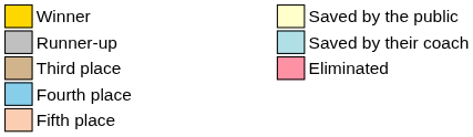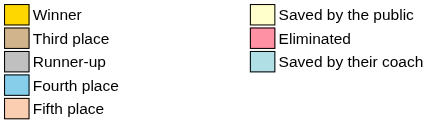rows swapped: Runner-up <-> Third place
